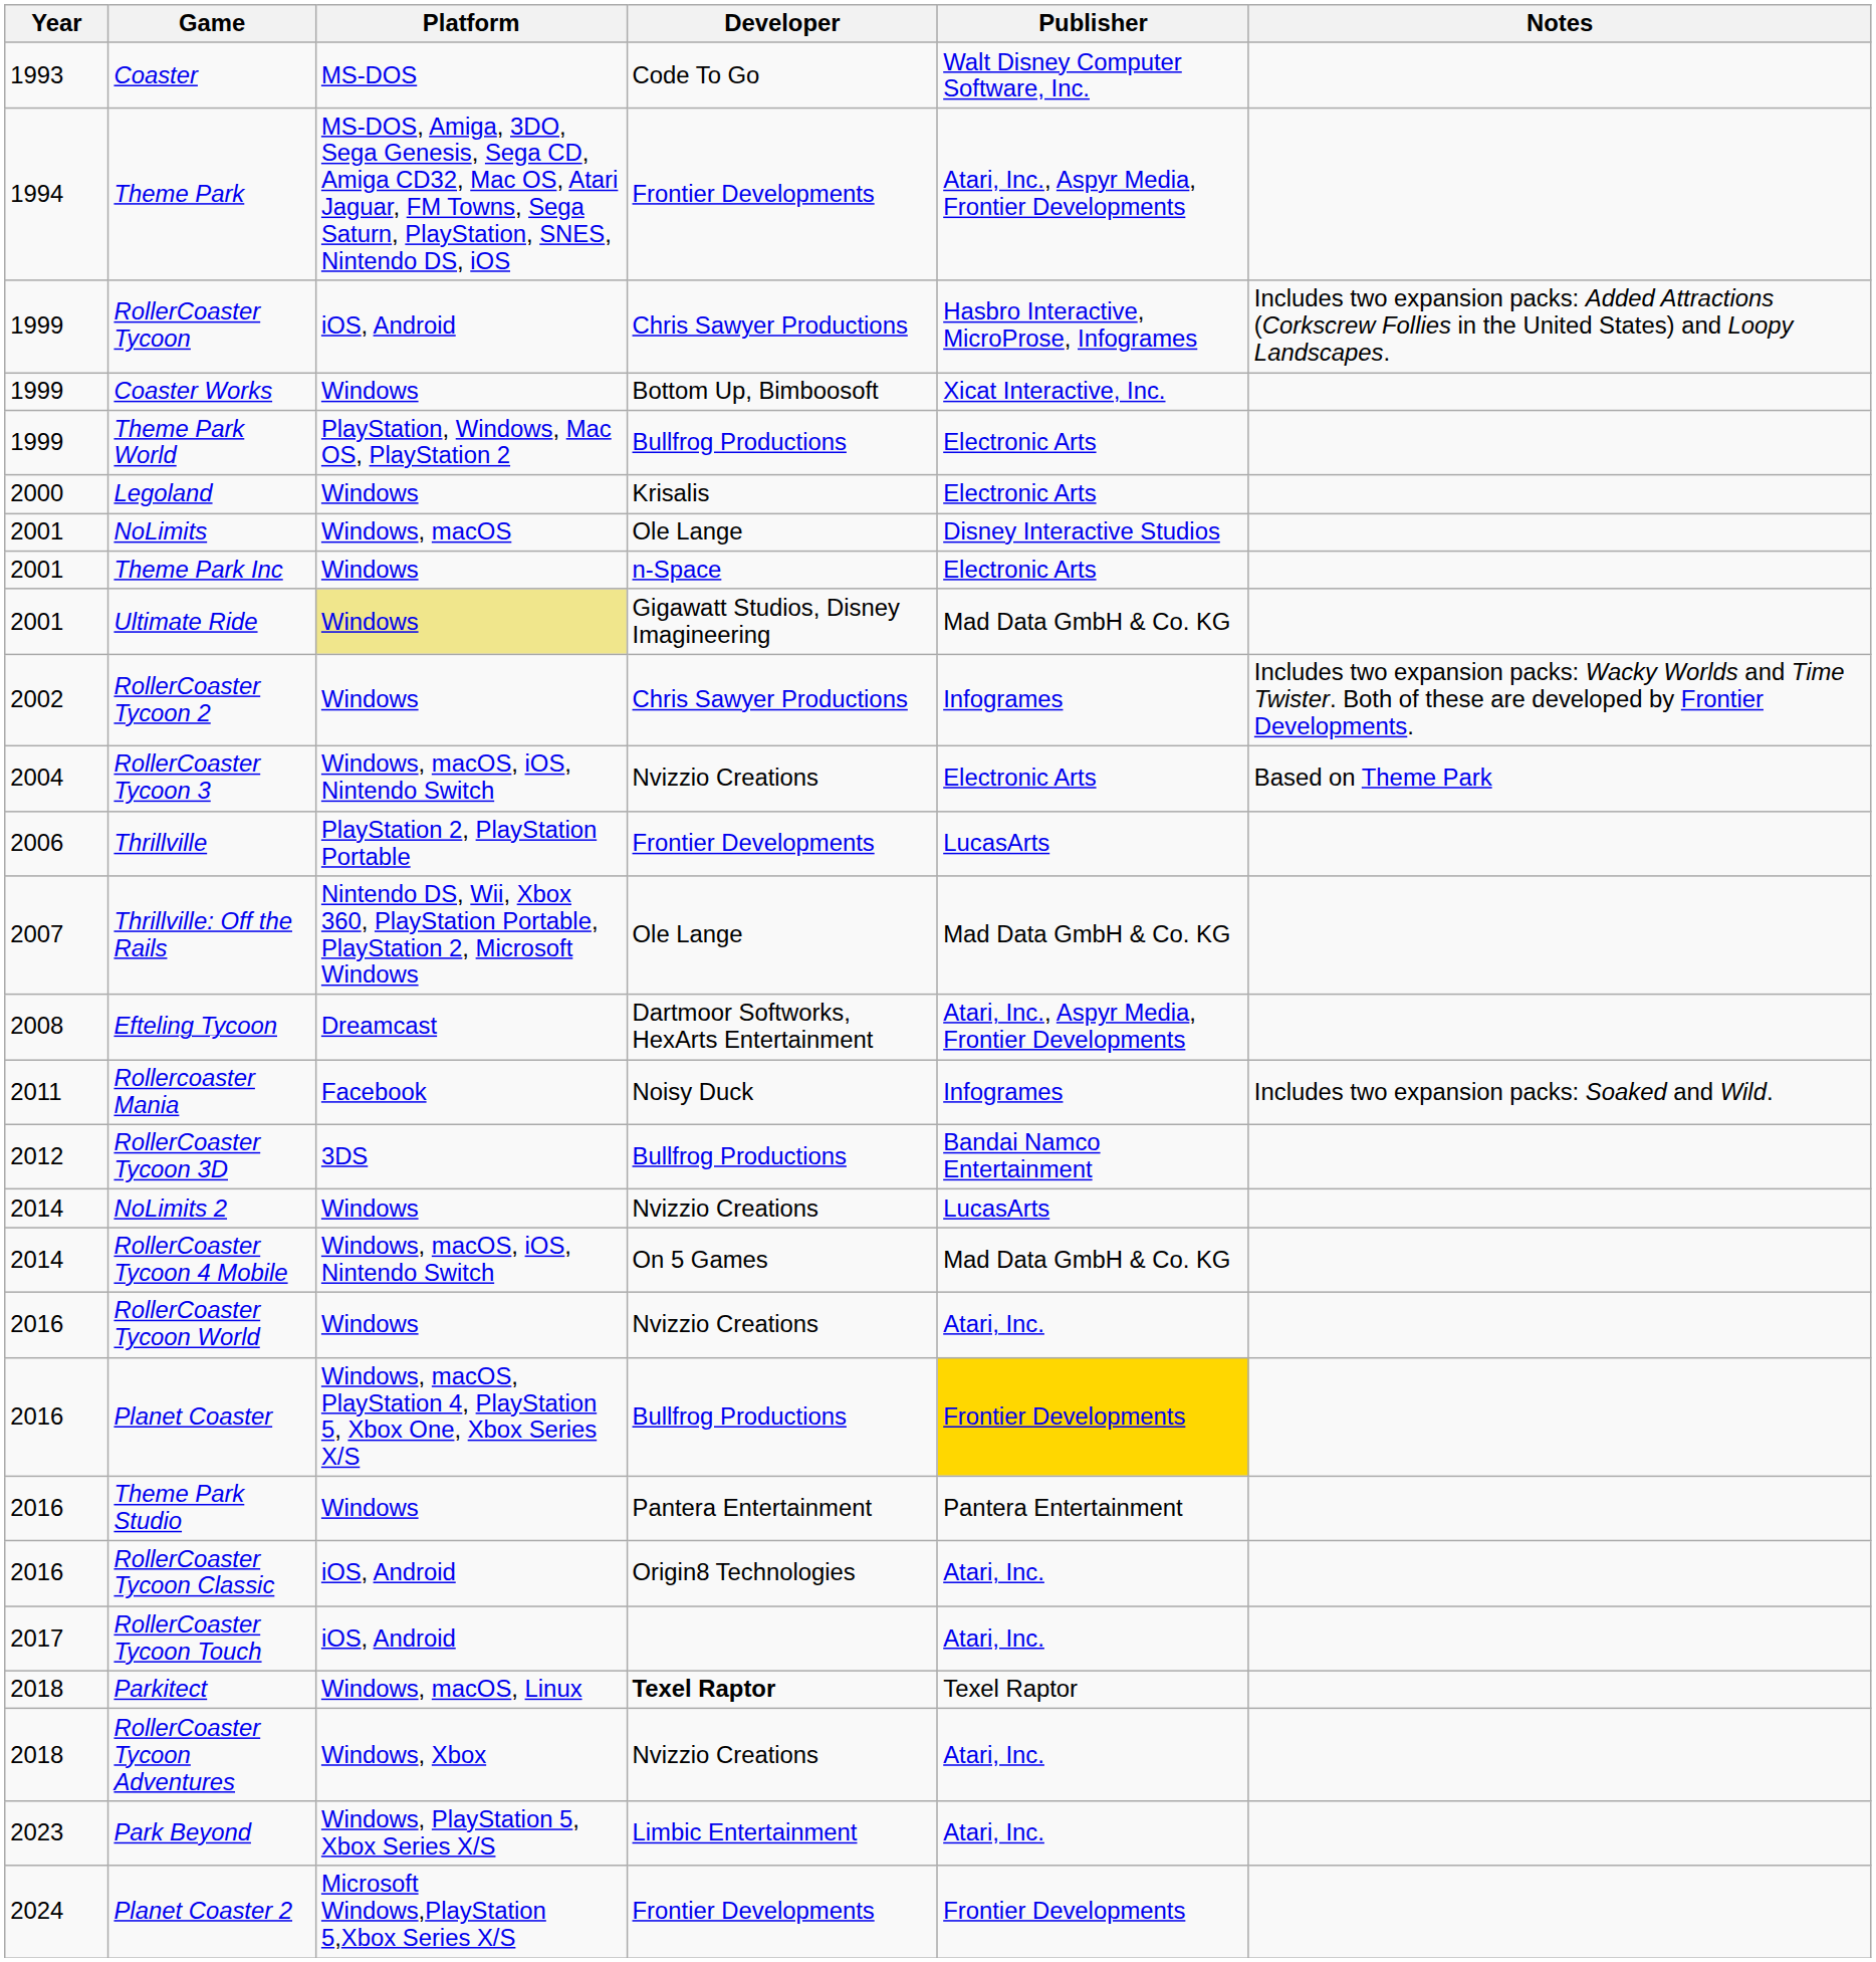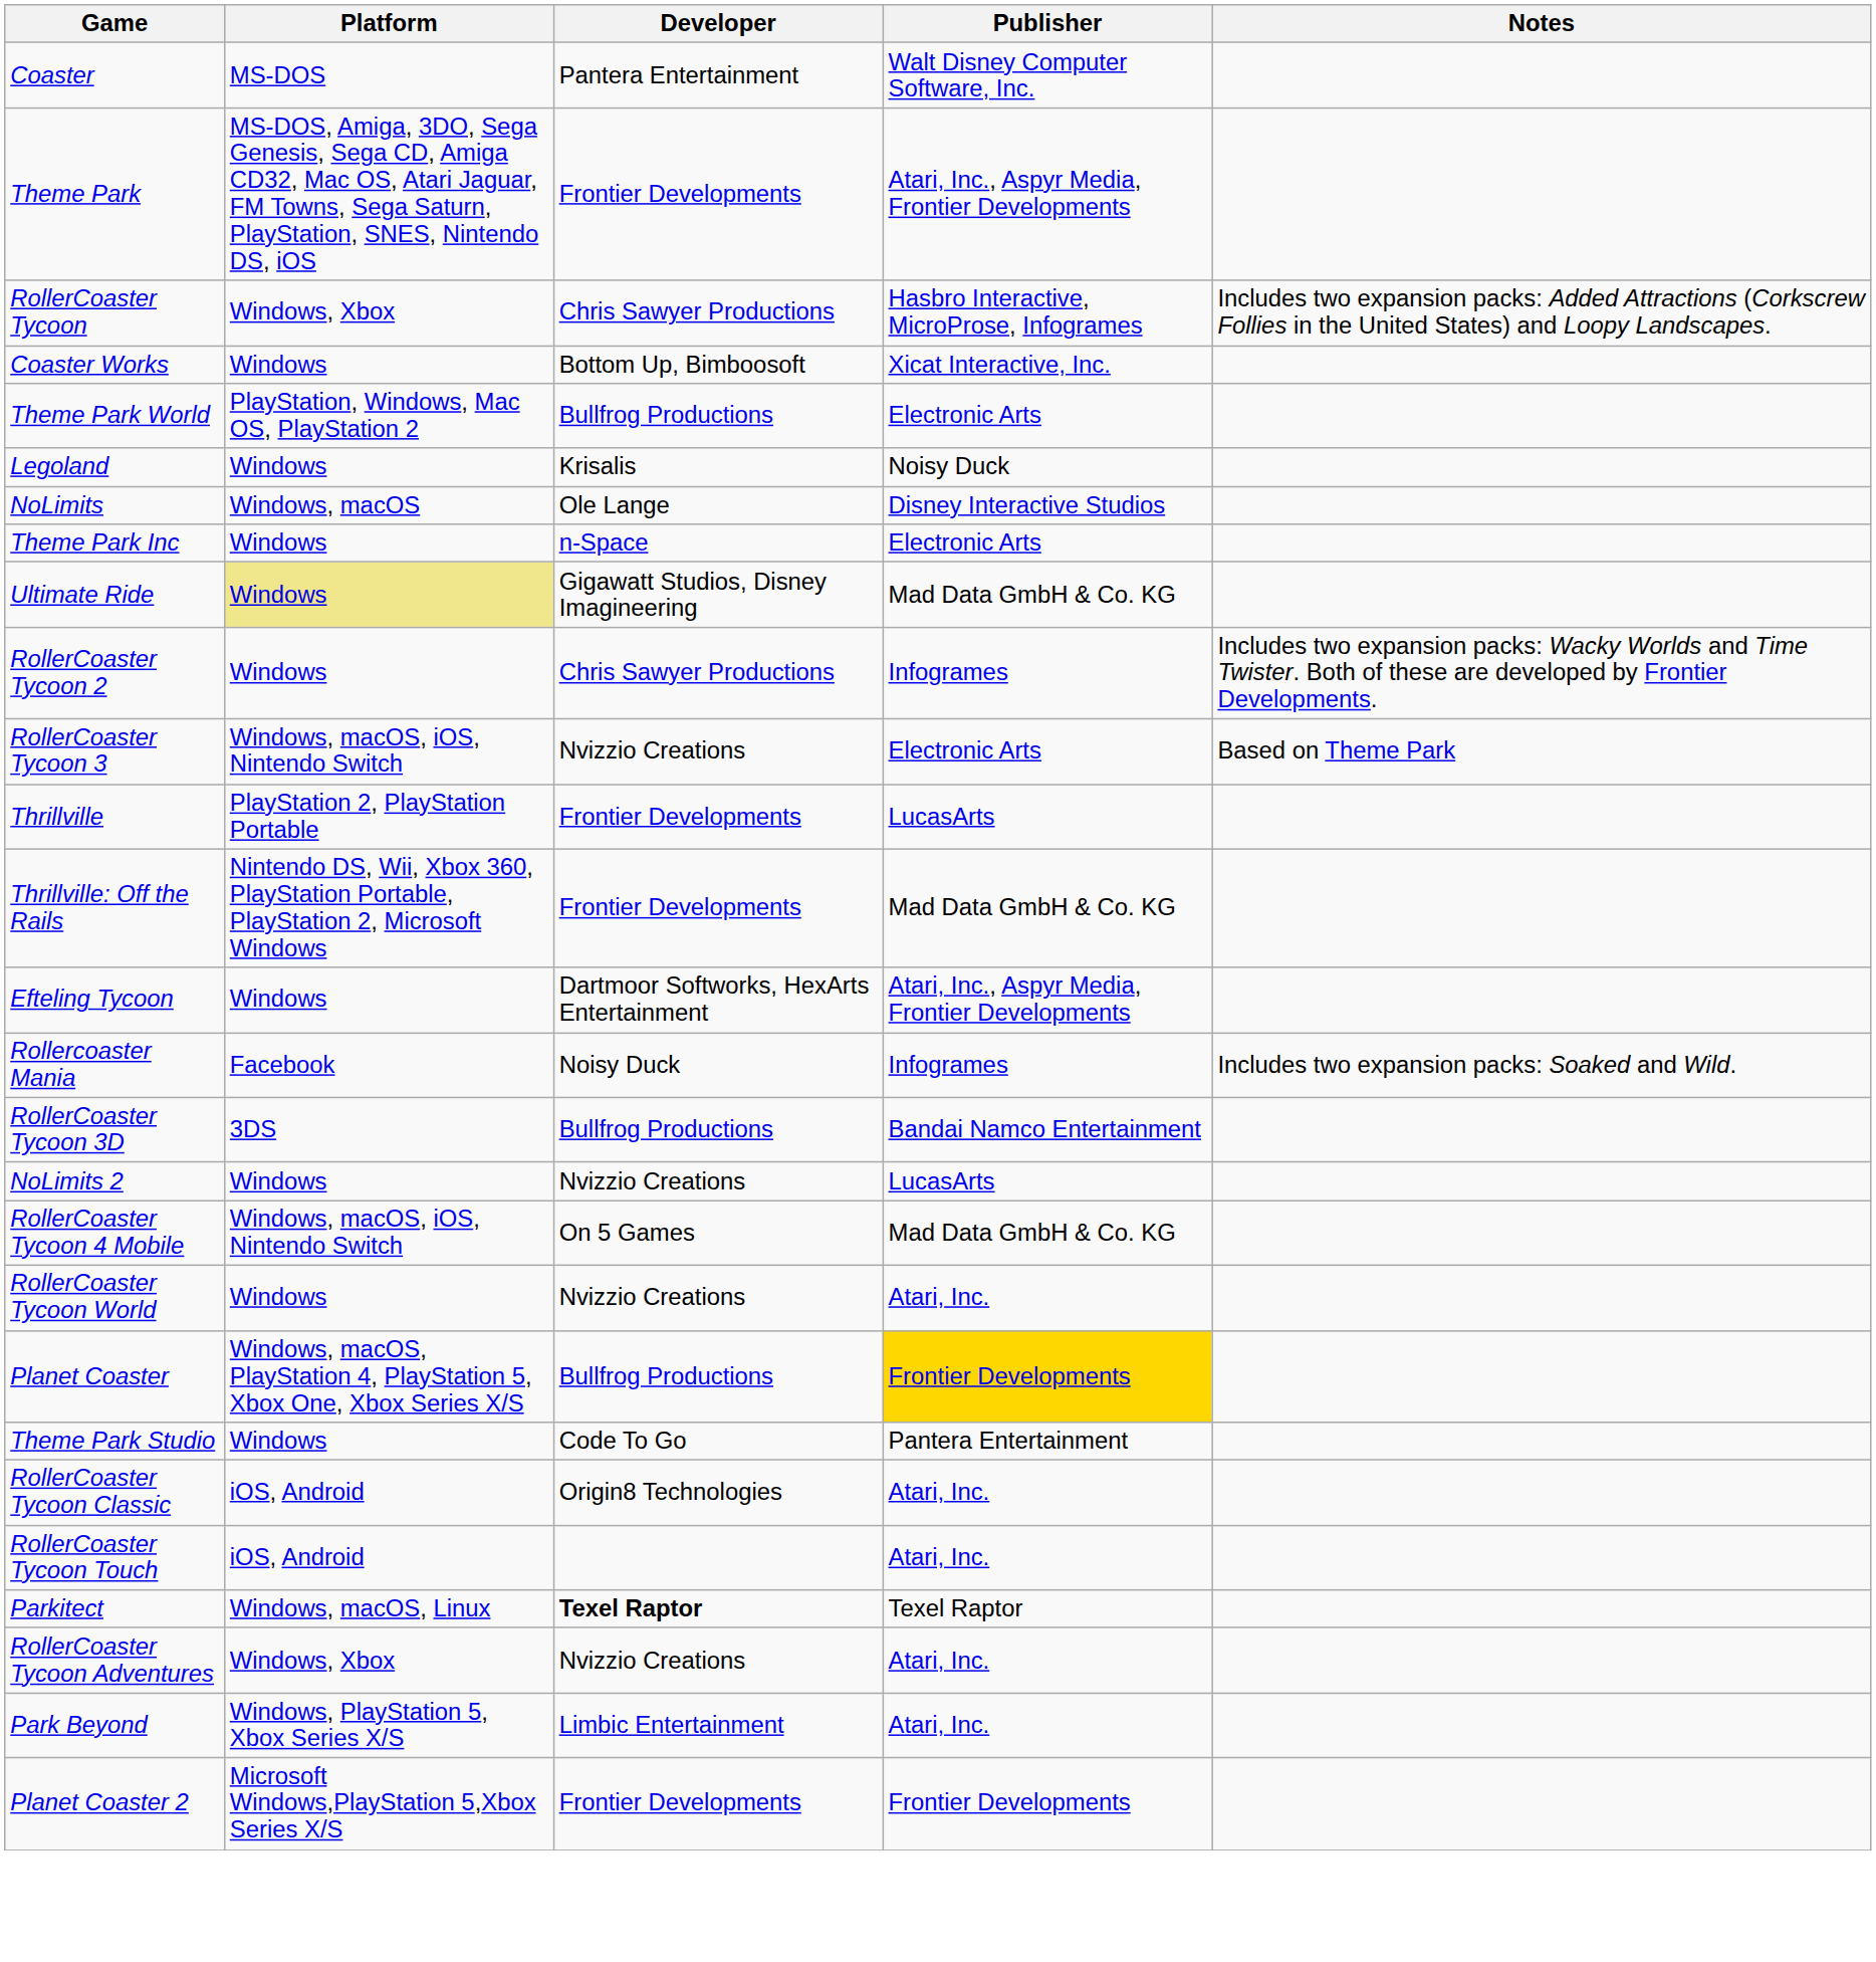- column: Year | 1993 | 1994 | 1999 | 1999 | 1999 | 2000 | 2001 | 2001 | 2001 | 2002 | 2004 | 2006 | 2007 | 2008 | 2011 | 2012 | 2014 | 2014 | 2016 | 2016 | 2016 | 2016 | 2017 | 2018 | 2018 | 2023 | 2024
Coaster | Developer: Code To Go -> Pantera Entertainment
RollerCoaster Tycoon | Platform: iOS, Android -> Windows, Xbox
Legoland | Publisher: Electronic Arts -> Noisy Duck
Thrillville: Off the Rails | Developer: Ole Lange -> Frontier Developments
Efteling Tycoon | Platform: Dreamcast -> Windows
Theme Park Studio | Developer: Pantera Entertainment -> Code To Go
